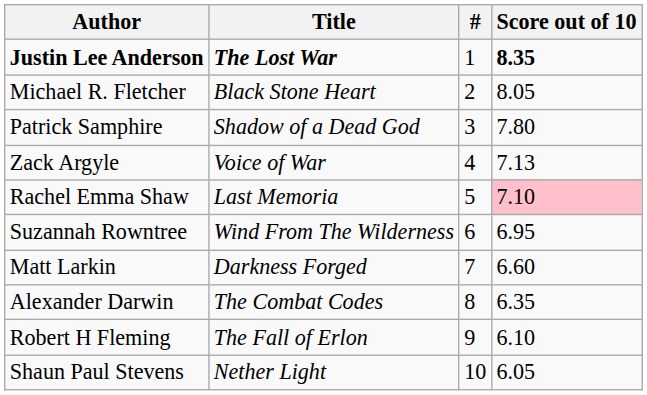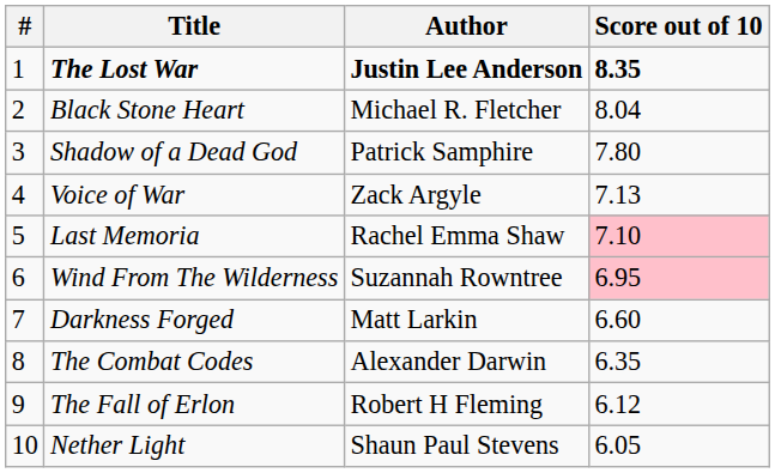columns swapped: # <-> Author
Black Stone Heart | Score out of 10: 8.05 -> 8.04
Wind From The Wilderness | Score out of 10: no background -> pink background
The Fall of Erlon | Score out of 10: 6.10 -> 6.12
